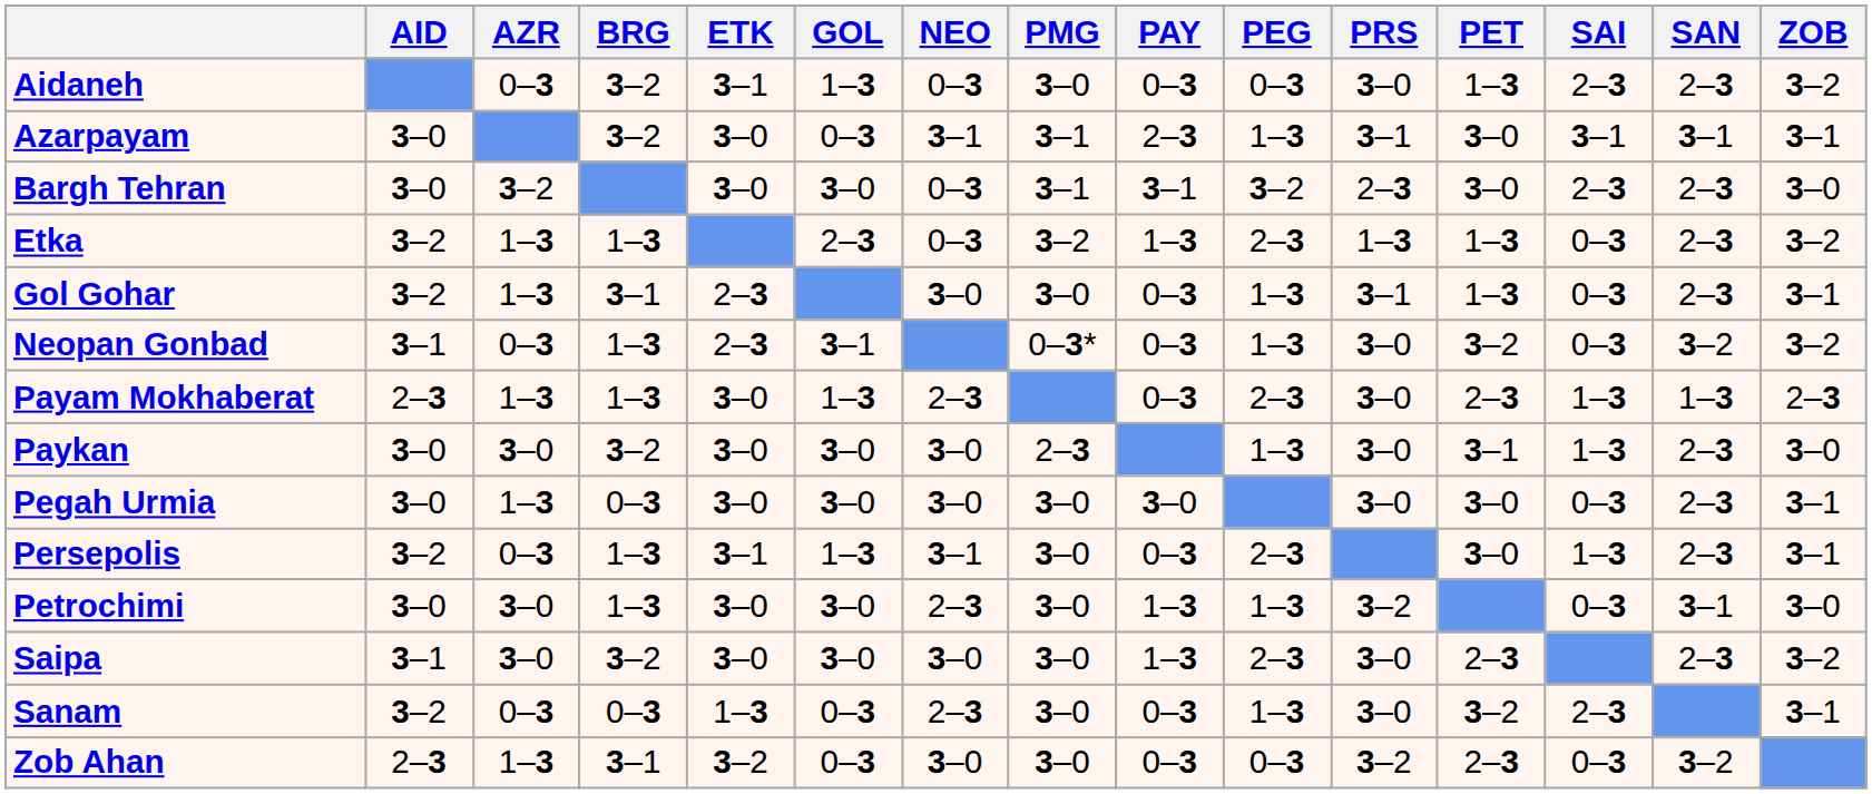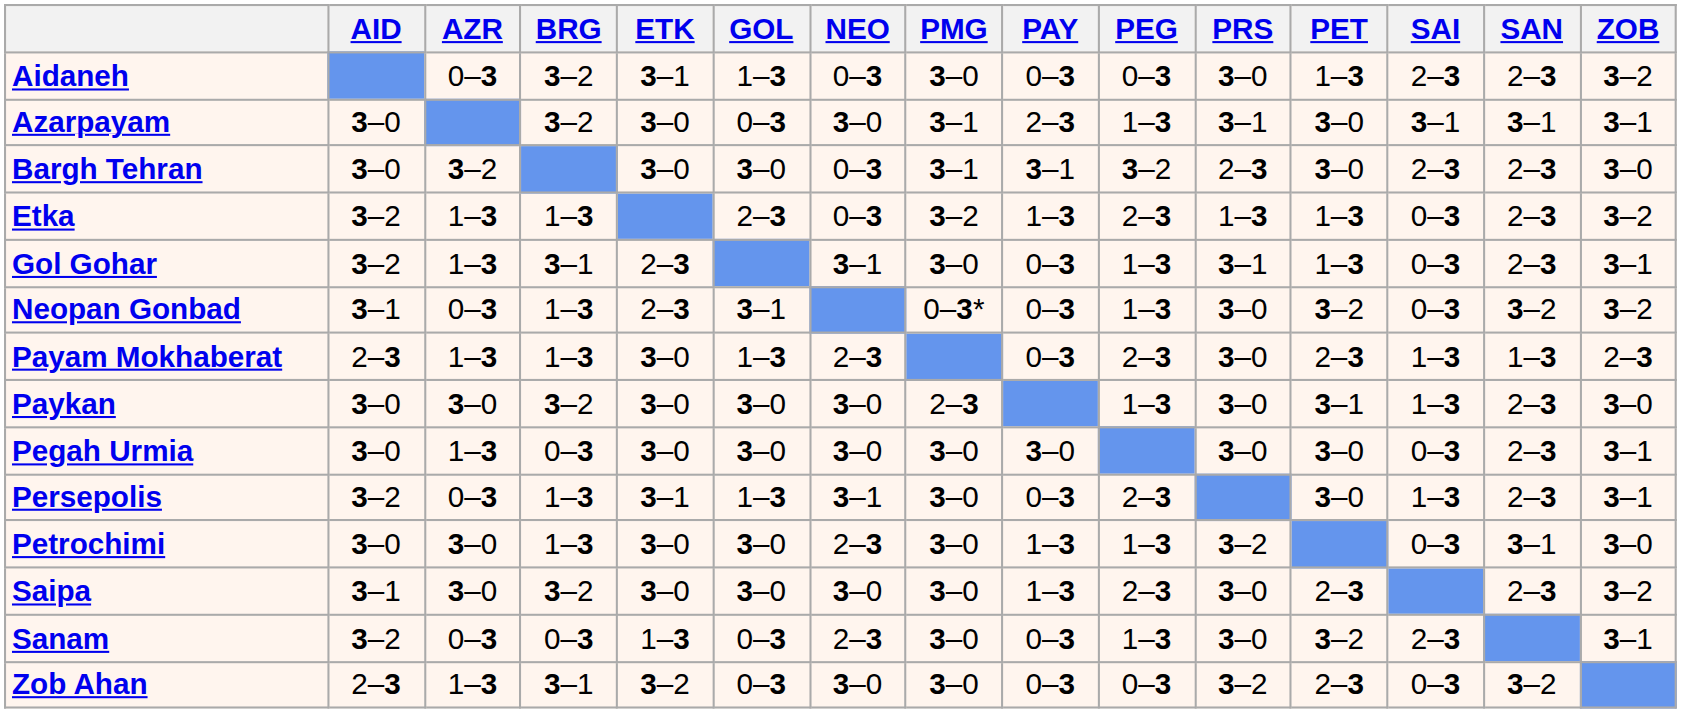Azarpayam | NEO: 3–1 -> 3–0
Gol Gohar | NEO: 3–0 -> 3–1
